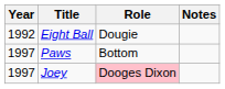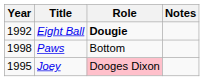Eight Ball | Role: normal -> bold
Paws | Year: 1997 -> 1998
Joey | Year: 1997 -> 1995
